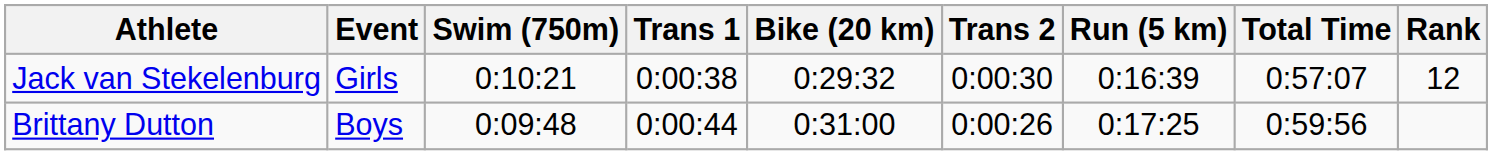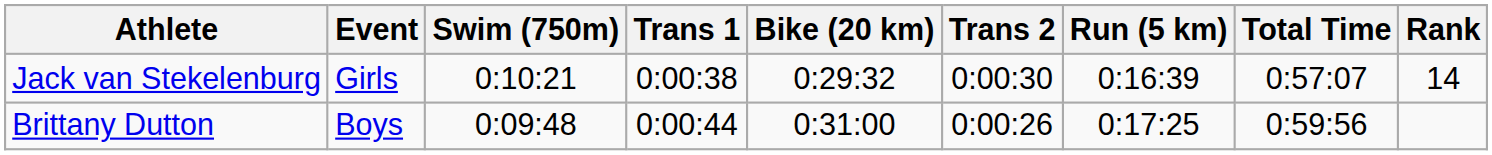Jack van Stekelenburg | Rank: 12 -> 14
